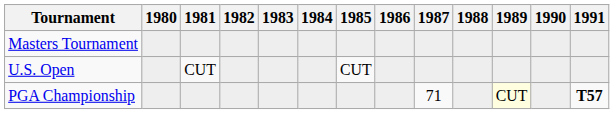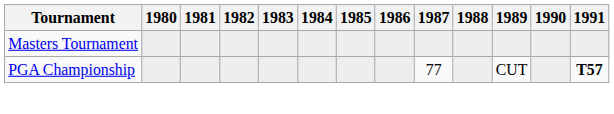- row: U.S. Open | CUT | CUT
PGA Championship | 1987: 71 -> 77
PGA Championship | 1989: lightyellow background -> no background
